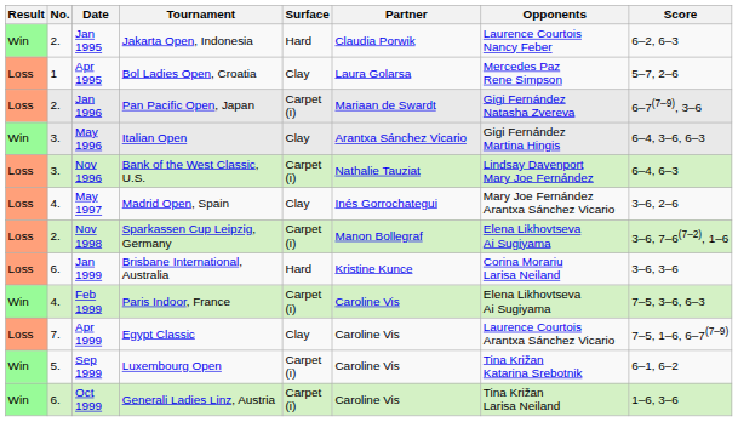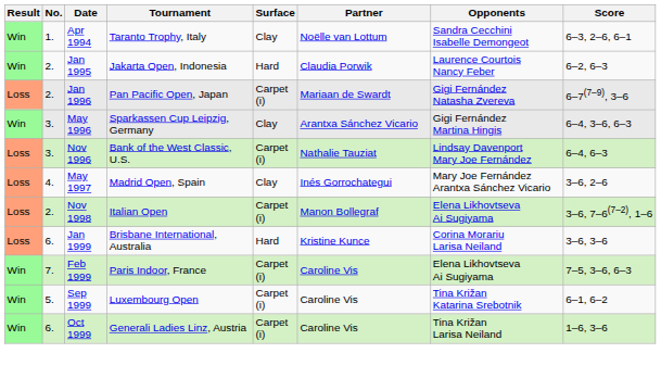+ row: Win | 1. | Apr 1994 | Taranto Trophy, Italy | Clay | Noëlle van Lottum | Sandra Cecchini Isabelle Demongeot | 6–3, 2–6, 6–1
- row: Loss | 1 | Apr 1995 | Bol Ladies Open, Croatia | Clay | Laura Golarsa | Mercedes Paz Rene Simpson | 5–7, 2–6
May 1996 | Tournament: Italian Open -> Sparkassen Cup Leipzig, Germany
Nov 1998 | Tournament: Sparkassen Cup Leipzig, Germany -> Italian Open
Feb 1999 | No.: 4. -> 7.
- row: Loss | 7. | Apr 1999 | Egypt Classic | Clay | Caroline Vis | Laurence Courtois Arantxa Sánchez Vicario | 7–5, 1–6, 6–7(7–9)
